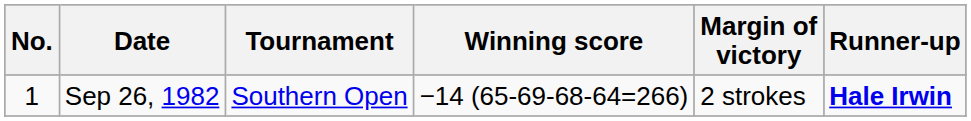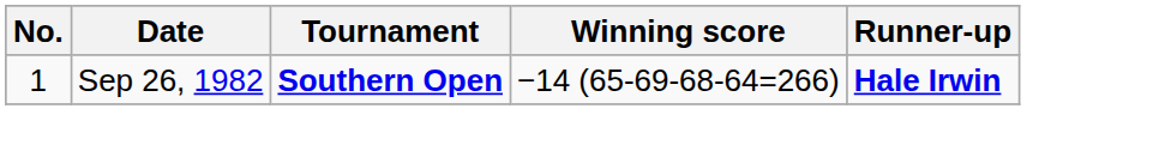- column: Margin of victory | 2 strokes
Sep 26, 1982 | Tournament: normal -> bold
